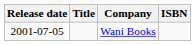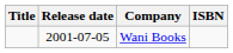columns swapped: Title <-> Release date
